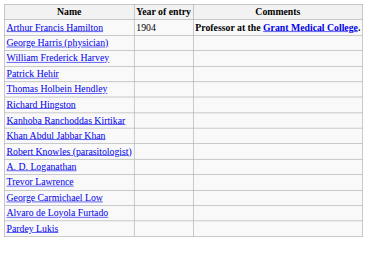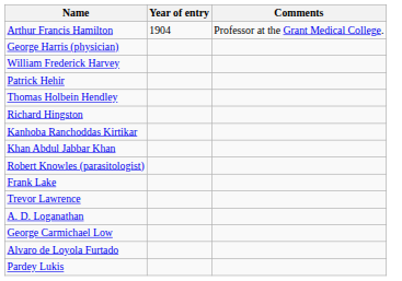Arthur Francis Hamilton | Comments: bold -> normal
+ row: Frank Lake
rows swapped: Trevor Lawrence <-> A. D. Loganathan
